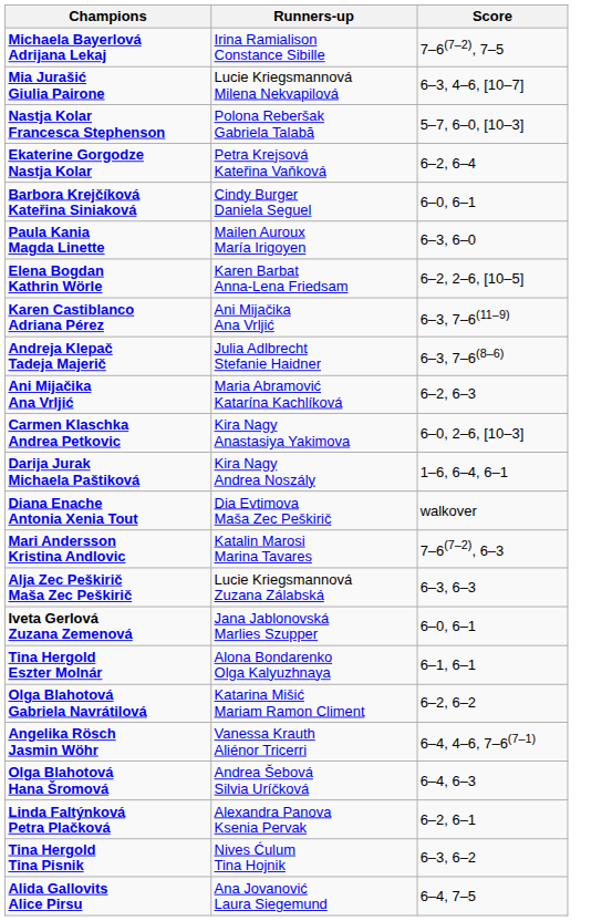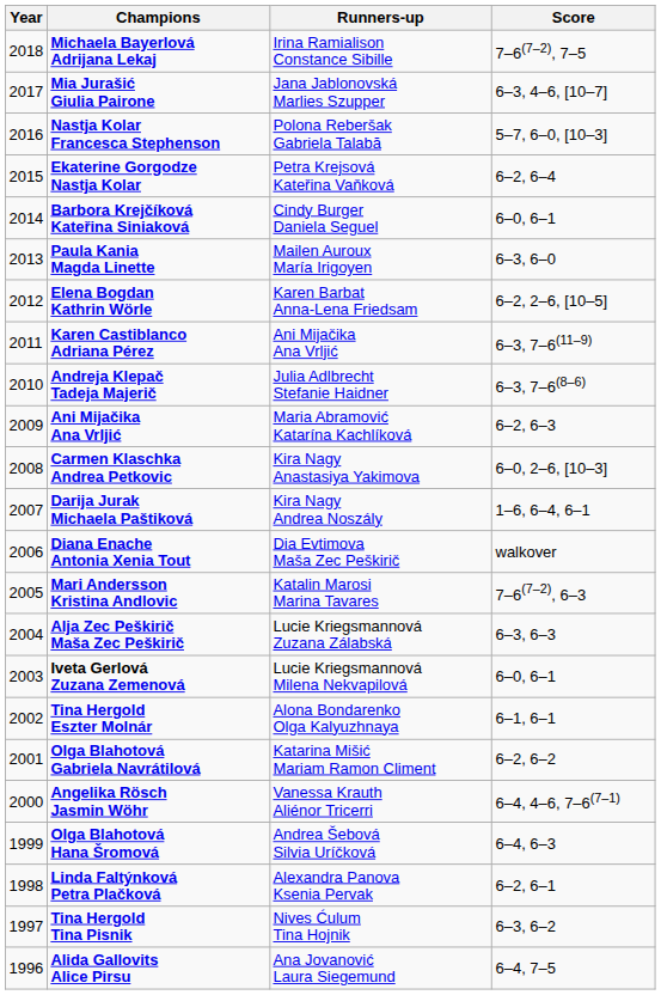+ column: Year | 2018 | 2017 | 2016 | 2015 | 2014 | 2013 | 2012 | 2011 | 2010 | 2009 | 2008 | 2007 | 2006 | 2005 | 2004 | 2003 | 2002 | 2001 | 2000 | 1999 | 1998 | 1997 | 1996
Mia Jurašić Giulia Pairone | Runners-up: Lucie Kriegsmannová Milena Nekvapilová -> Jana Jablonovská Marlies Szupper
Iveta Gerlová Zuzana Zemenová | Runners-up: Jana Jablonovská Marlies Szupper -> Lucie Kriegsmannová Milena Nekvapilová
